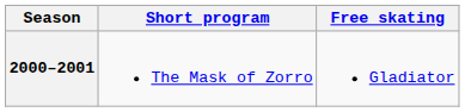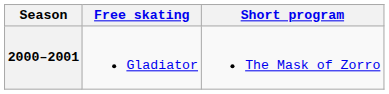columns swapped: Short program <-> Free skating
